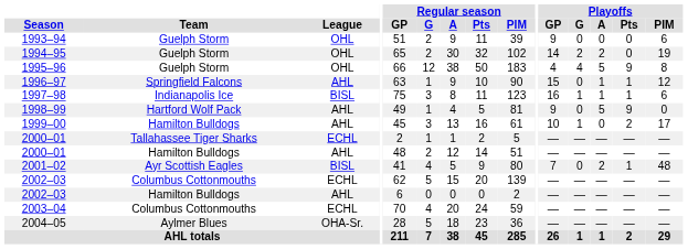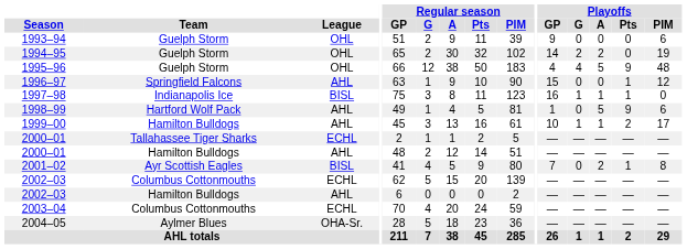1995–96 | Playoffs / PIM: 8 -> 48
1996–97 | Playoffs / A: 1 -> 0
1997–98 | Playoffs / PIM: 6 -> 0
1998–99 | Playoffs / GP: 9 -> 1
1998–99 | Playoffs / PIM: 0 -> 6
1999–00 | Playoffs / A: 0 -> 1
2001–02 | Playoffs / PIM: 48 -> 8
